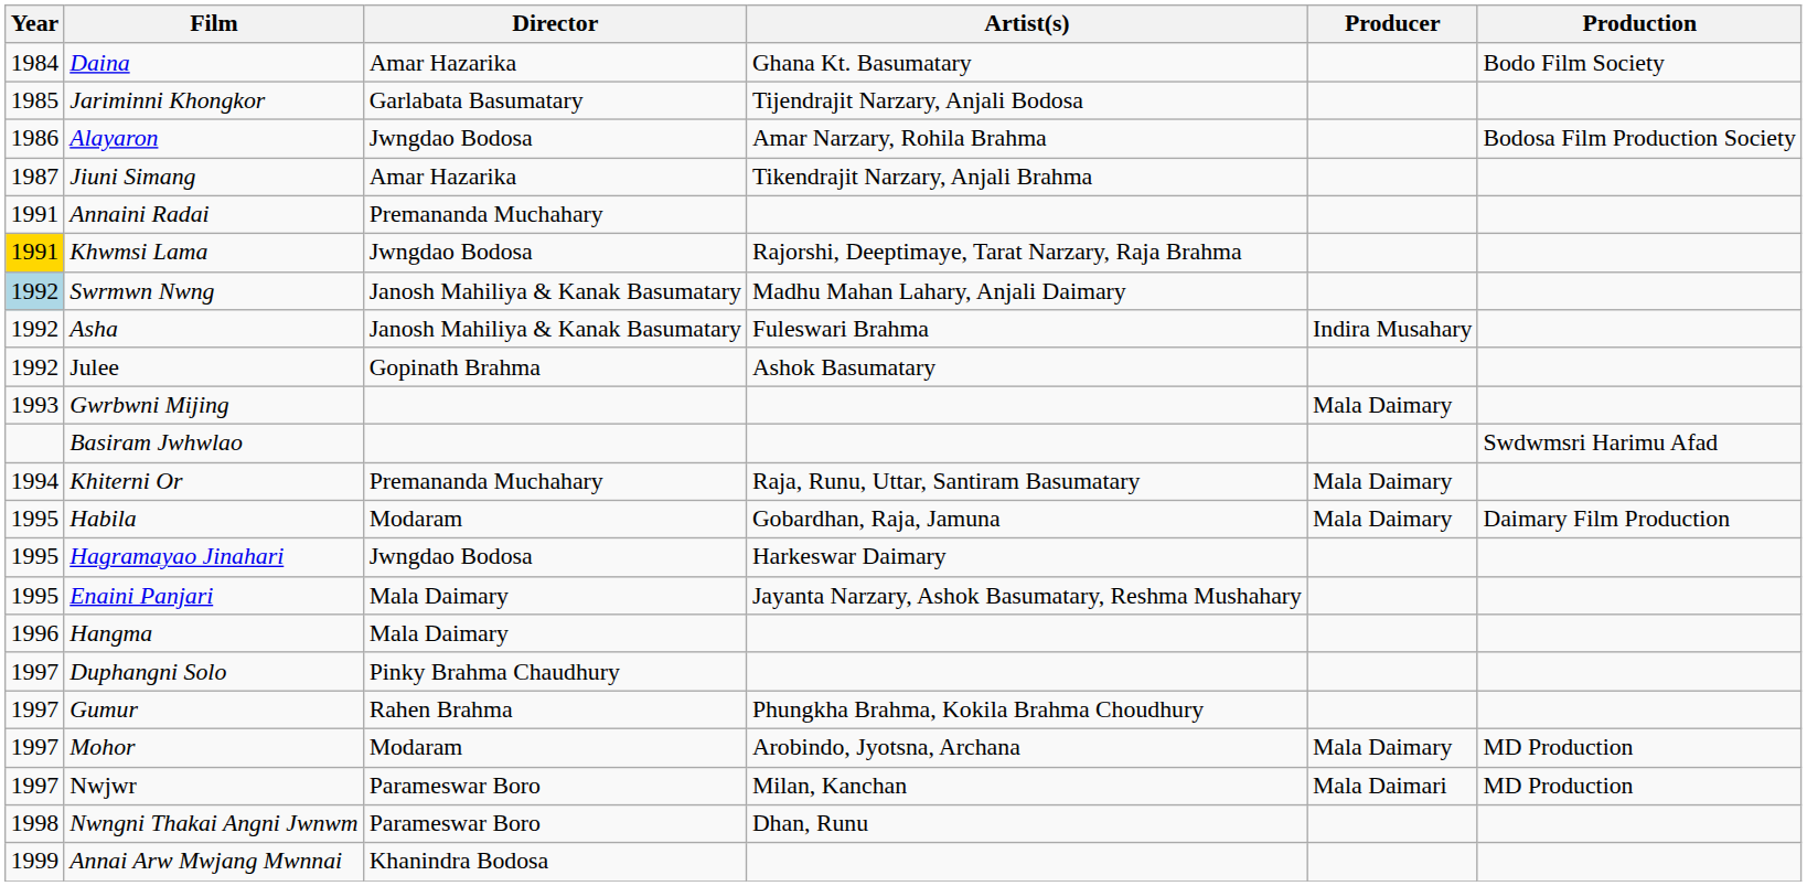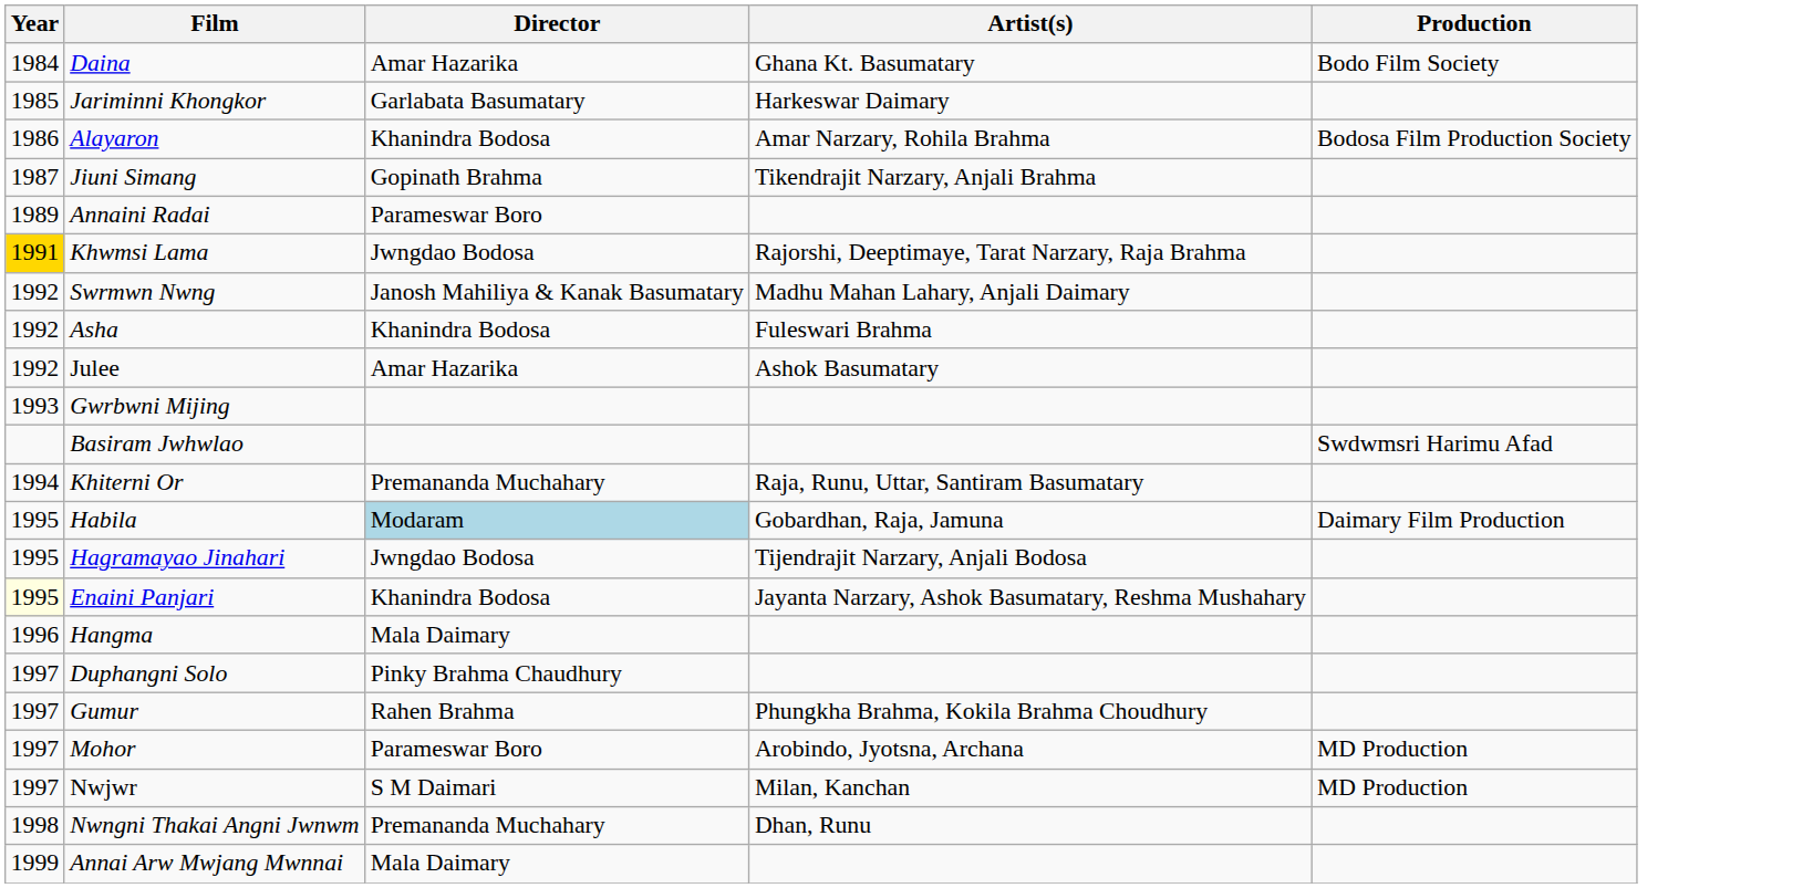- column: Producer | Indira Musahary | Mala Daimary | Mala Daimary | Mala Daimary | Mala Daimary | Mala Daimari
Jariminni Khongkor | Artist(s): Tijendrajit Narzary, Anjali Bodosa -> Harkeswar Daimary
Alayaron | Director: Jwngdao Bodosa -> Khanindra Bodosa
Jiuni Simang | Director: Amar Hazarika -> Gopinath Brahma
Annaini Radai | Year: 1991 -> 1989
Annaini Radai | Director: Premananda Muchahary -> Parameswar Boro
Swrmwn Nwng | Year: lightblue background -> no background
Asha | Director: Janosh Mahiliya & Kanak Basumatary -> Khanindra Bodosa
Julee | Director: Gopinath Brahma -> Amar Hazarika
Habila | Director: no background -> lightblue background
Hagramayao Jinahari | Artist(s): Harkeswar Daimary -> Tijendrajit Narzary, Anjali Bodosa
Enaini Panjari | Year: no background -> lightyellow background
Enaini Panjari | Director: Mala Daimary -> Khanindra Bodosa
Mohor | Director: Modaram -> Parameswar Boro
Nwjwr | Director: Parameswar Boro -> S M Daimari
Nwngni Thakai Angni Jwnwm | Director: Parameswar Boro -> Premananda Muchahary
Annai Arw Mwjang Mwnnai | Director: Khanindra Bodosa -> Mala Daimary
